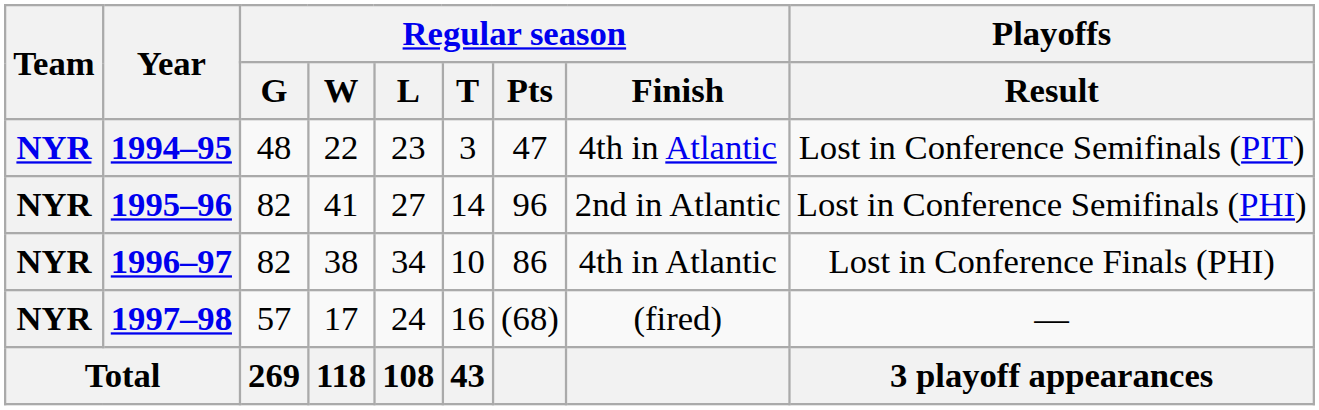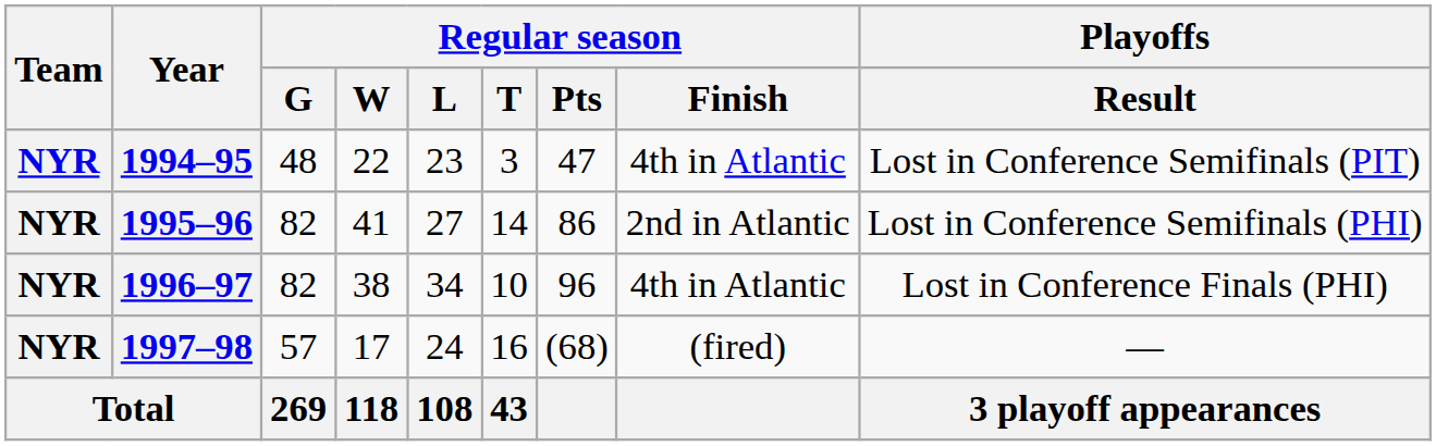1995–96 | Regular season / Pts: 96 -> 86
1996–97 | Regular season / Pts: 86 -> 96
